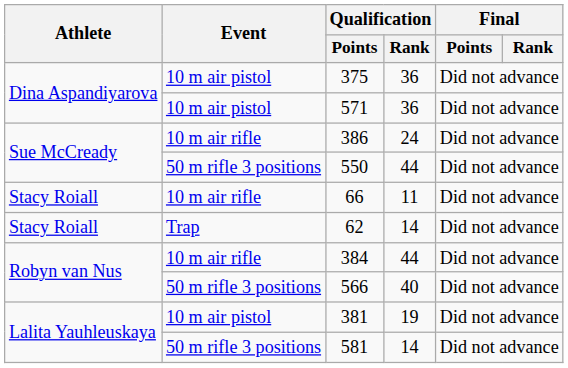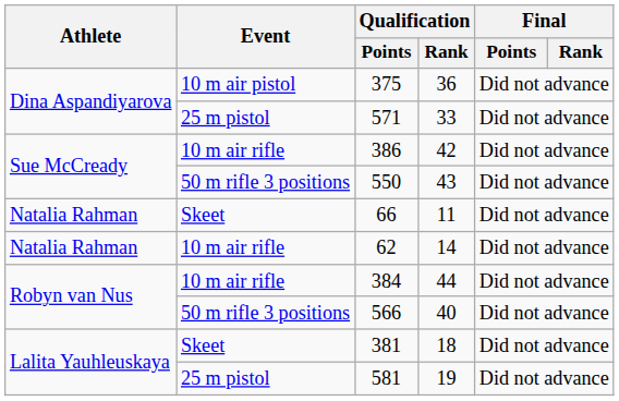571 | Event: 10 m air pistol -> 25 m pistol
571 | Qualification / Rank: 36 -> 33
386 | Qualification / Rank: 24 -> 42
550 | Qualification / Rank: 44 -> 43
66 | Athlete: Stacy Roiall -> Natalia Rahman
66 | Event: 10 m air rifle -> Skeet
62 | Athlete: Stacy Roiall -> Natalia Rahman
62 | Event: Trap -> 10 m air rifle
381 | Event: 10 m air pistol -> Skeet
381 | Qualification / Rank: 19 -> 18
581 | Event: 50 m rifle 3 positions -> 25 m pistol
581 | Qualification / Rank: 14 -> 19
